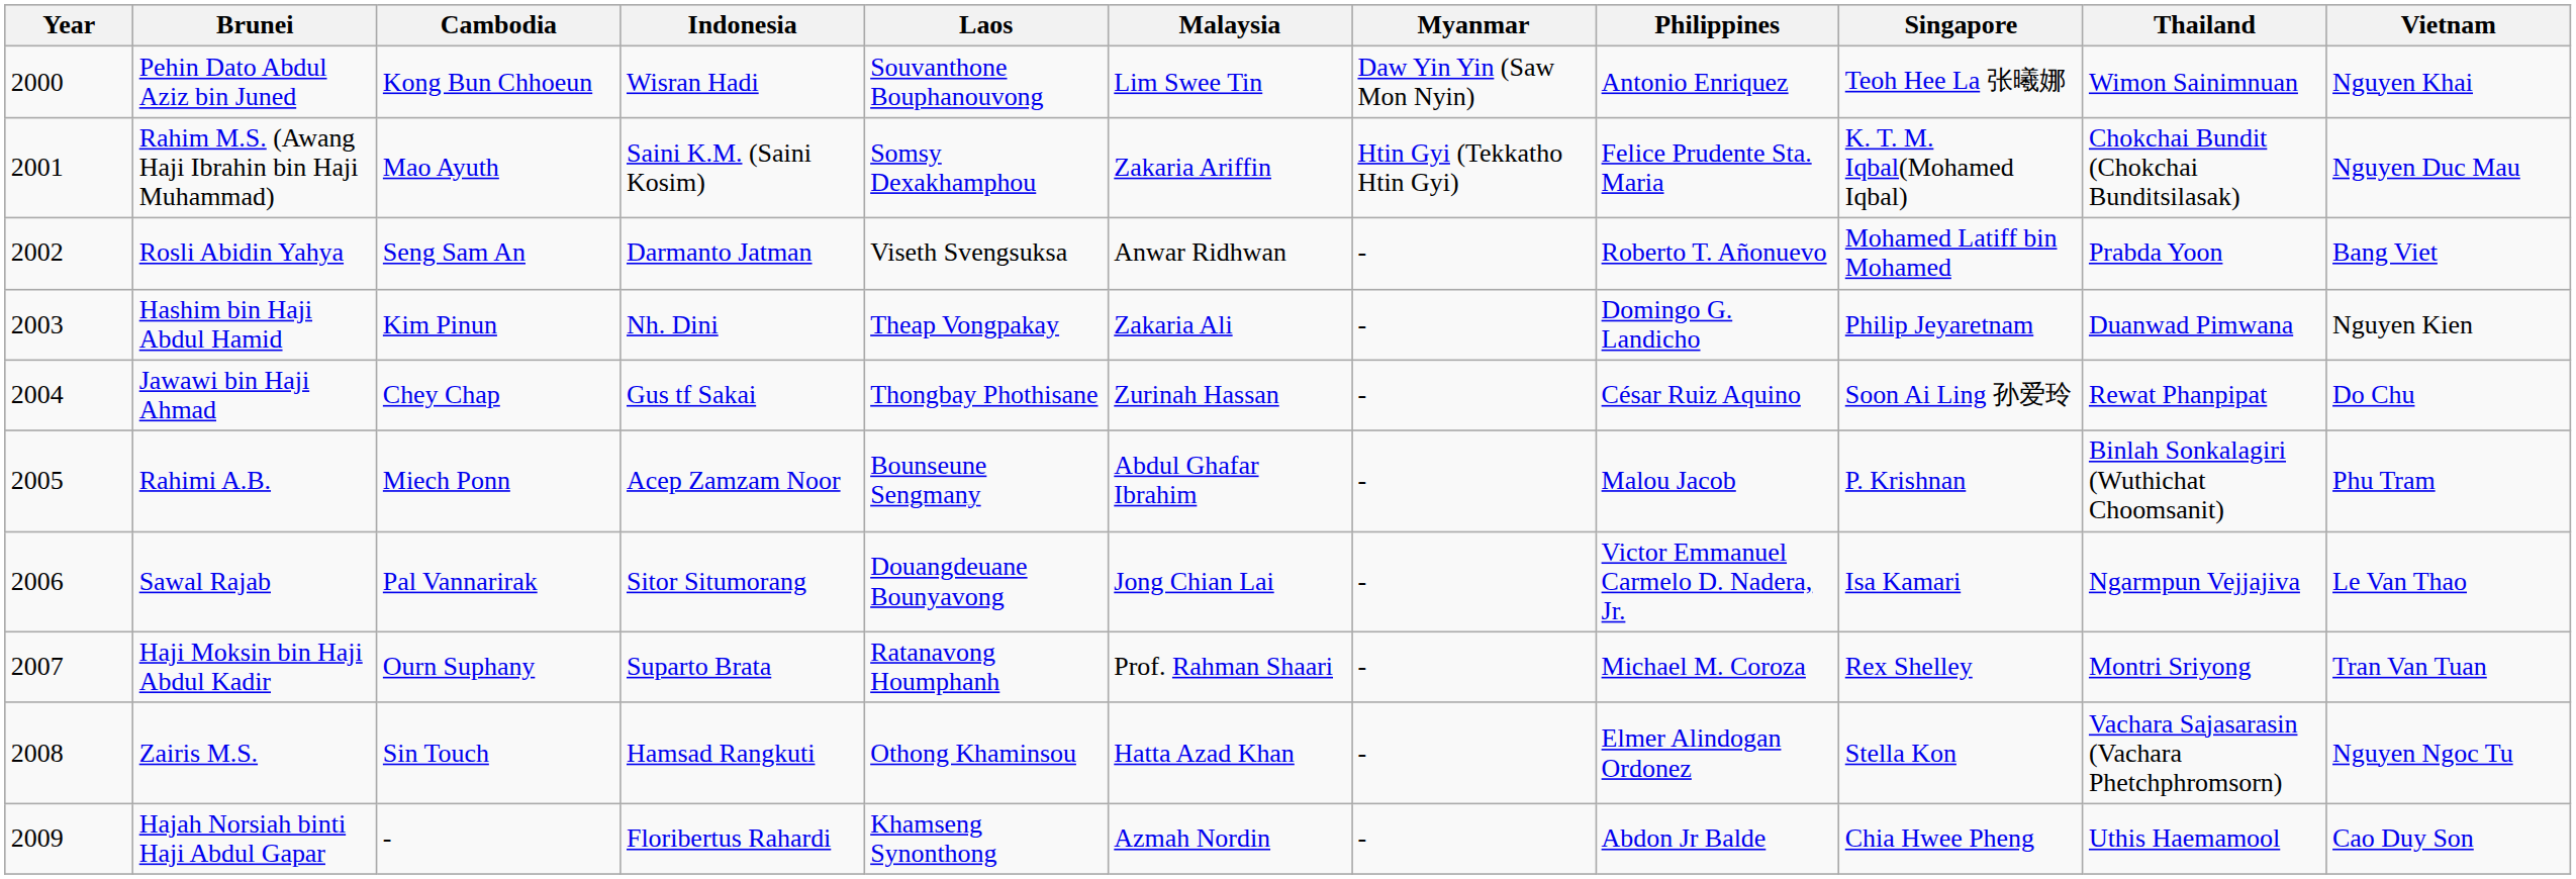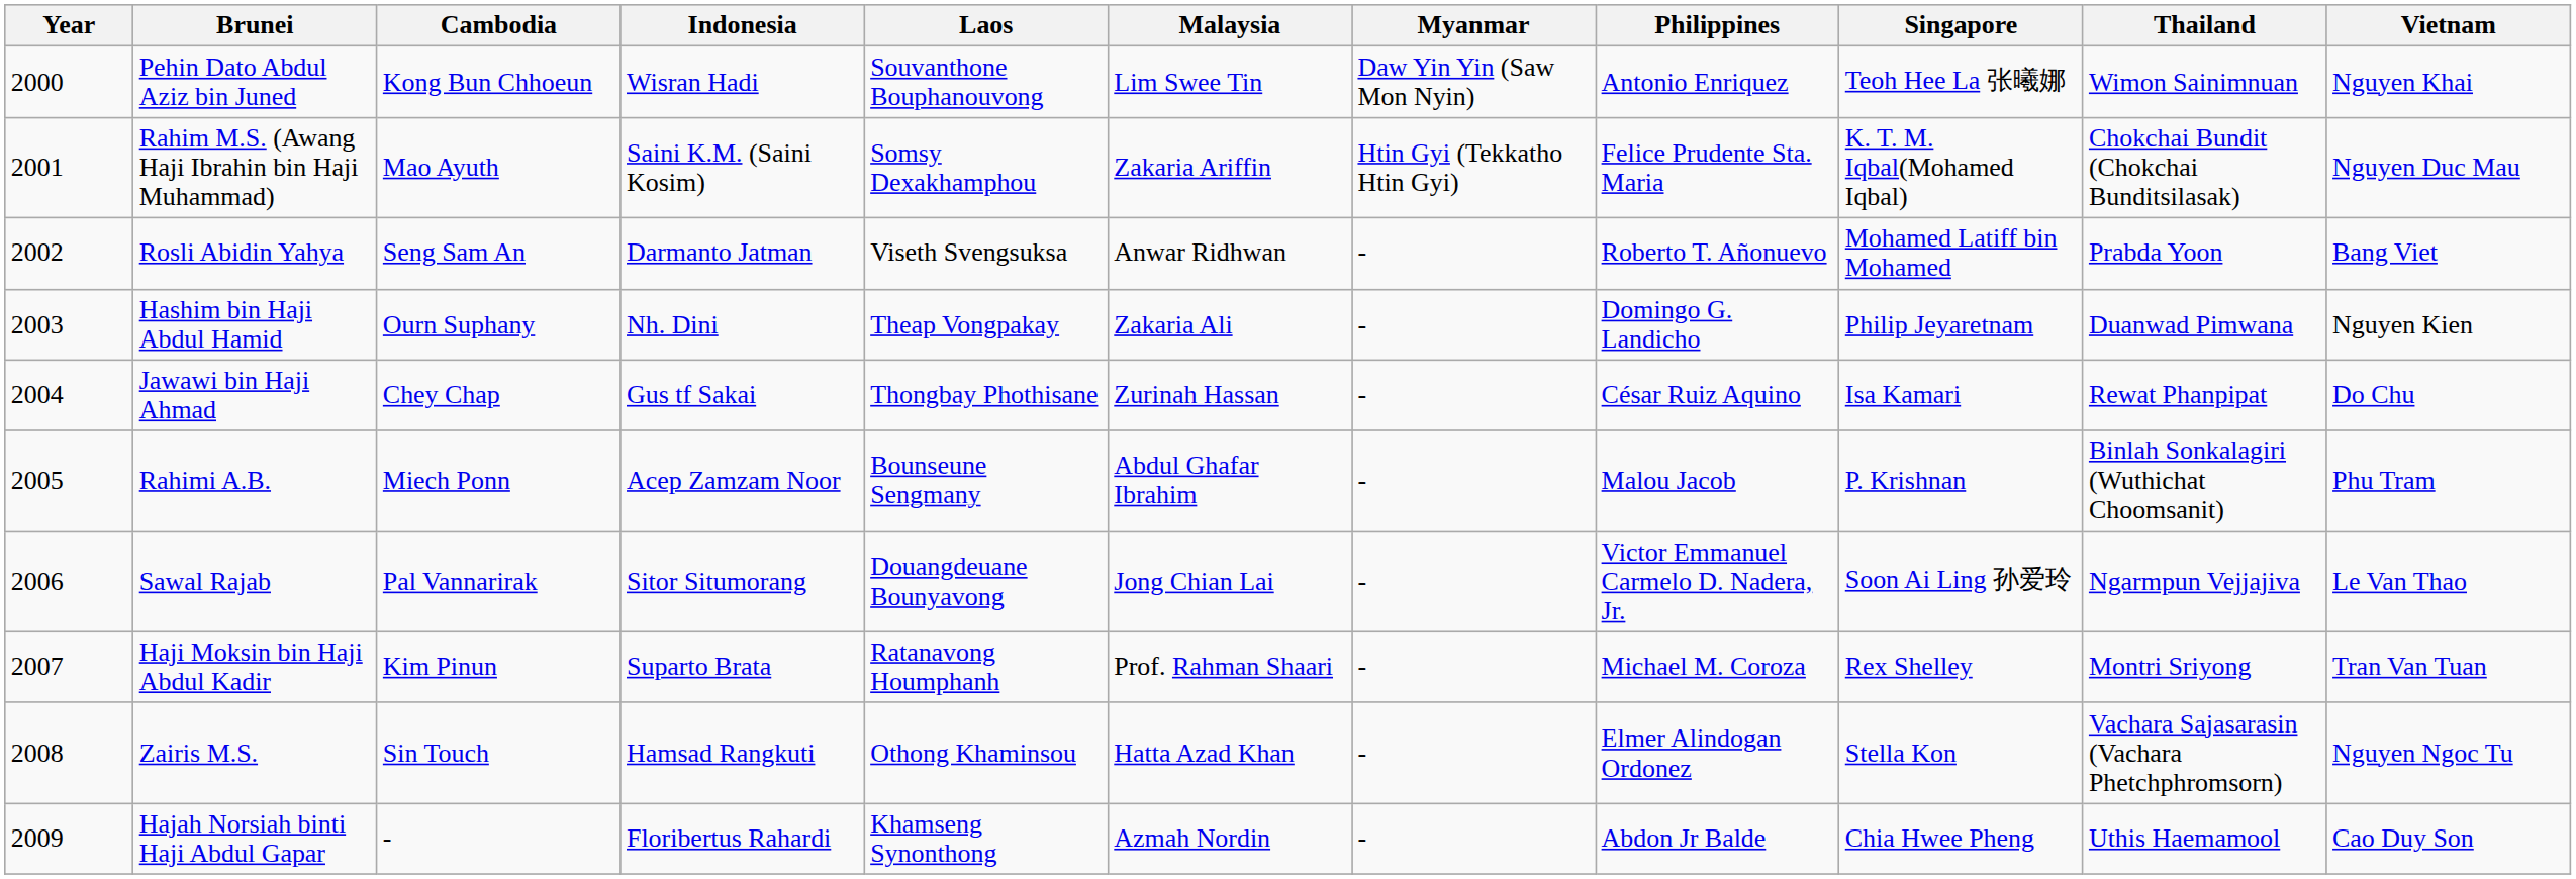Hashim bin Haji Abdul Hamid | Cambodia: Kim Pinun -> Ourn Suphany
Jawawi bin Haji Ahmad | Singapore: Soon Ai Ling 孙爱玲 -> Isa Kamari
Sawal Rajab | Singapore: Isa Kamari -> Soon Ai Ling 孙爱玲
Haji Moksin bin Haji Abdul Kadir | Cambodia: Ourn Suphany -> Kim Pinun
